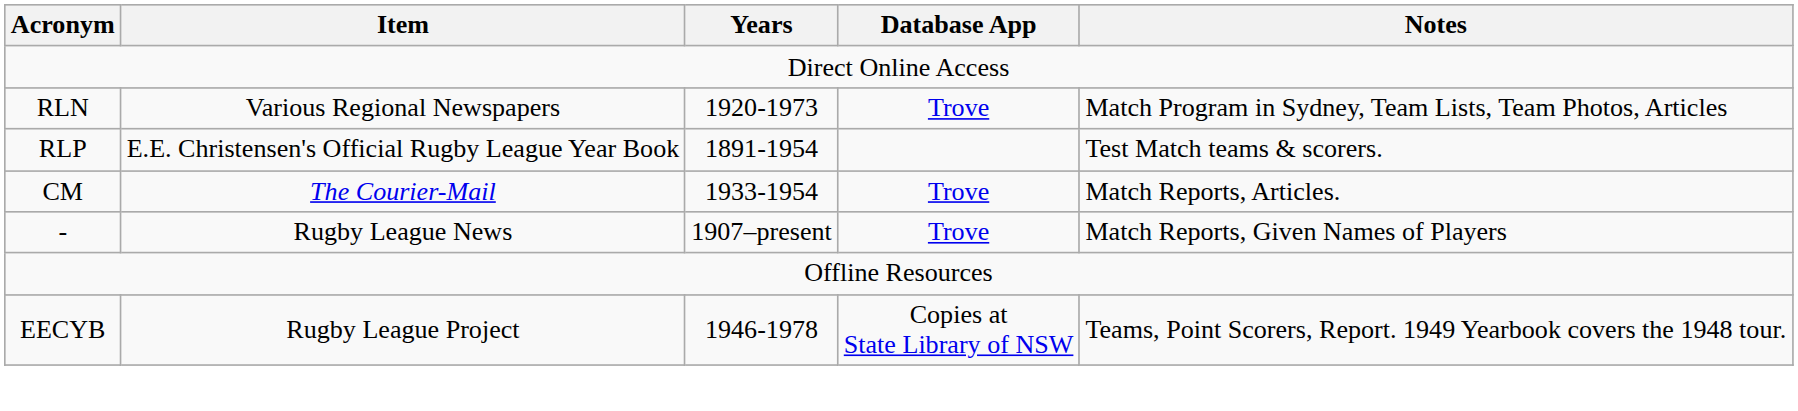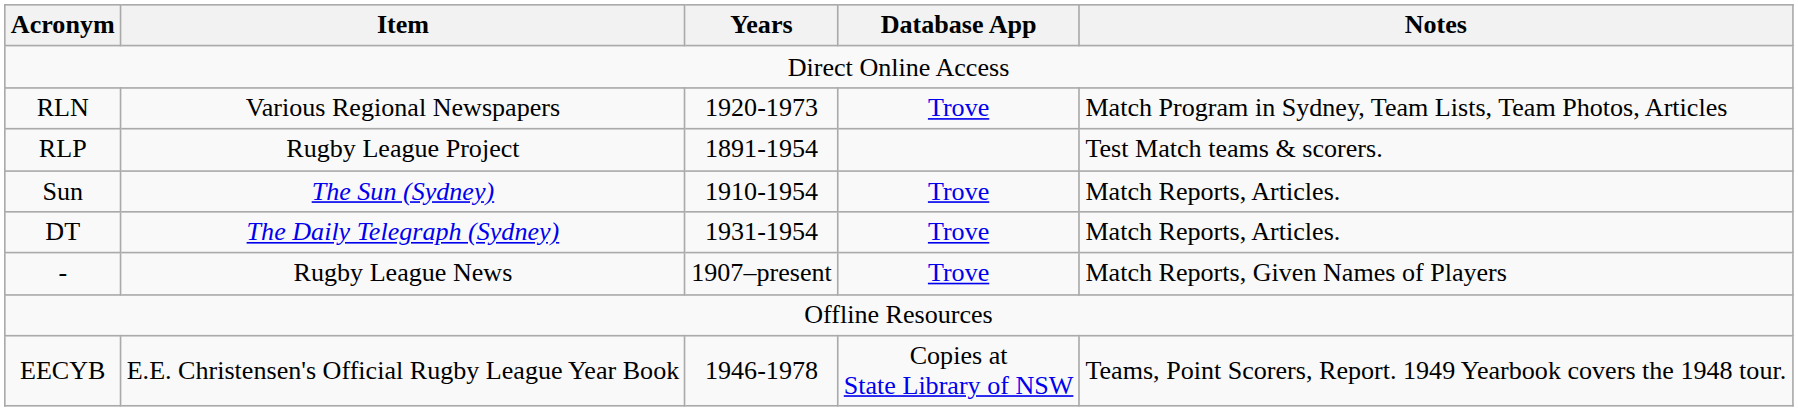RLP | Item: E.E. Christensen's Official Rugby League Year Book -> Rugby League Project
+ row: Sun | The Sun (Sydney) | 1910-1954 | Trove | Match Reports, Articles.
+ row: DT | The Daily Telegraph (Sydney) | 1931-1954 | Trove | Match Reports, Articles.
- row: CM | The Courier-Mail | 1933-1954 | Trove | Match Reports, Articles.
EECYB | Item: Rugby League Project -> E.E. Christensen's Official Rugby League Year Book
